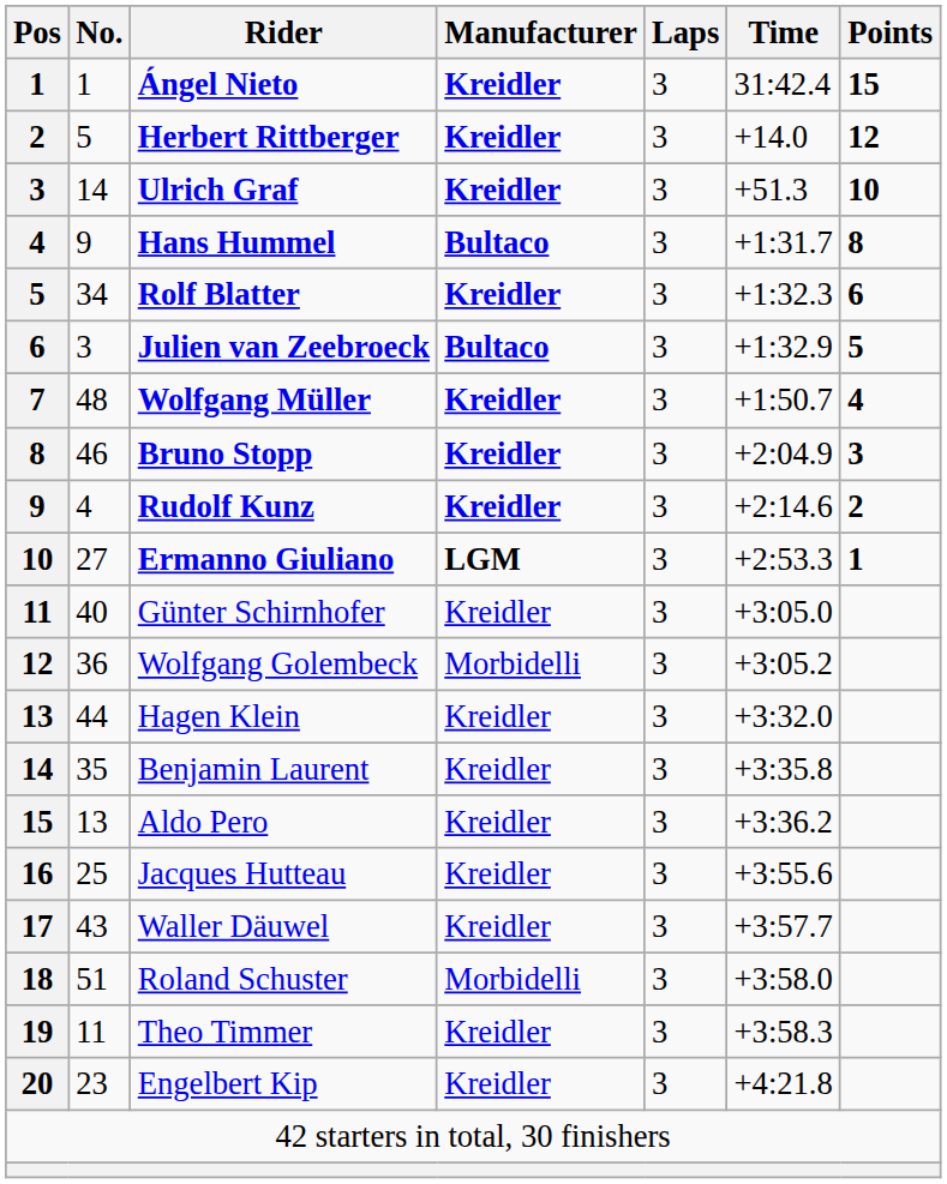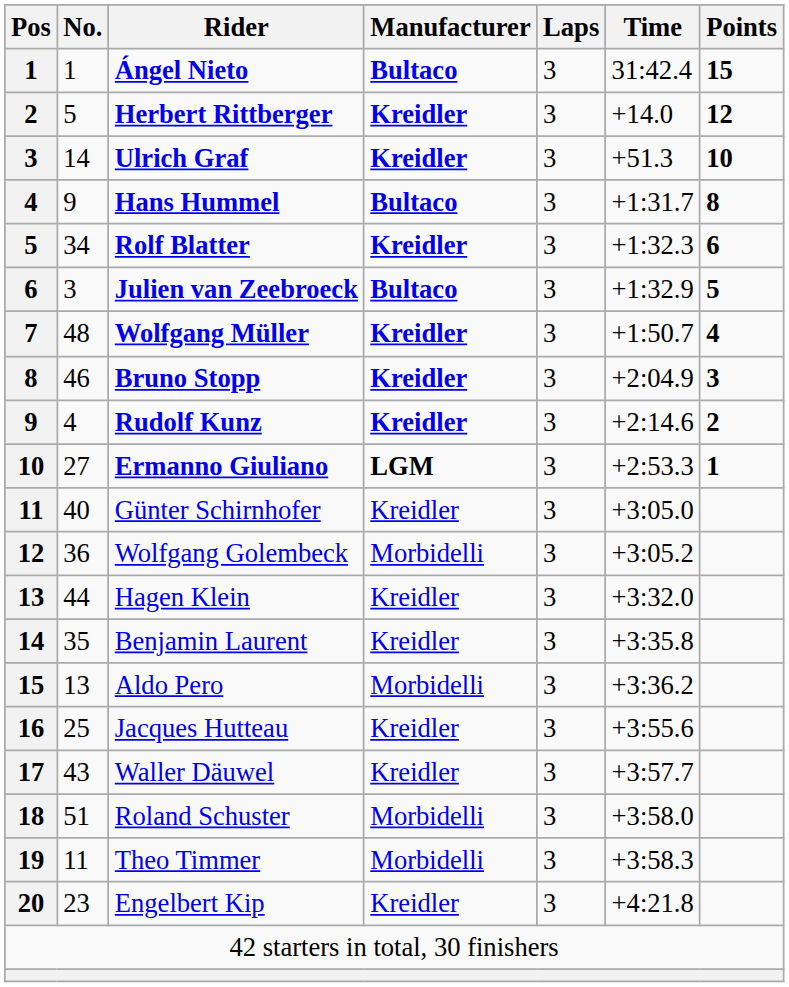Ángel Nieto | Manufacturer: Kreidler -> Bultaco
Aldo Pero | Manufacturer: Kreidler -> Morbidelli
Theo Timmer | Manufacturer: Kreidler -> Morbidelli
